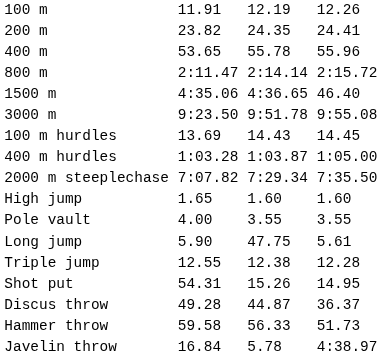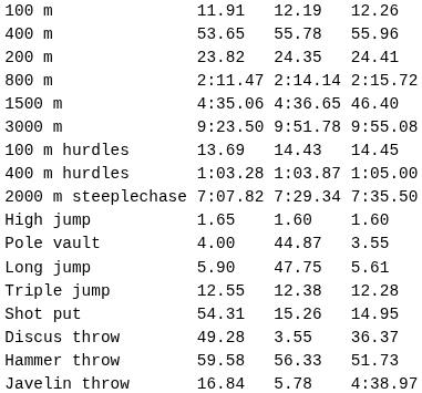rows swapped: 200 m <-> 400 m
Pole vault | column 5: 3.55 -> 44.87
Discus throw | column 5: 44.87 -> 3.55
